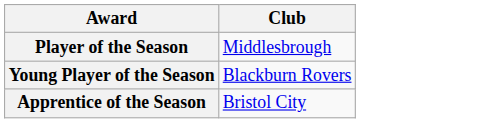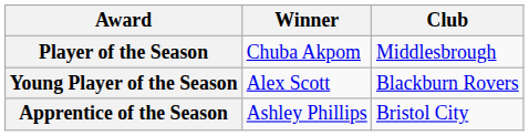+ column: Winner | Chuba Akpom | Alex Scott | Ashley Phillips
